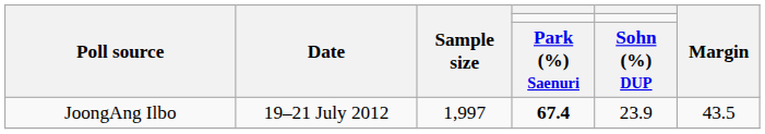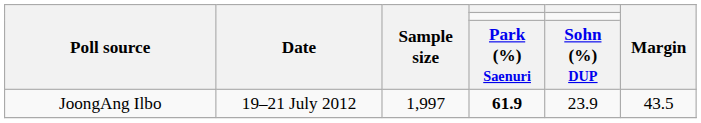JoongAng Ilbo | column 4: 67.4 -> 61.9
